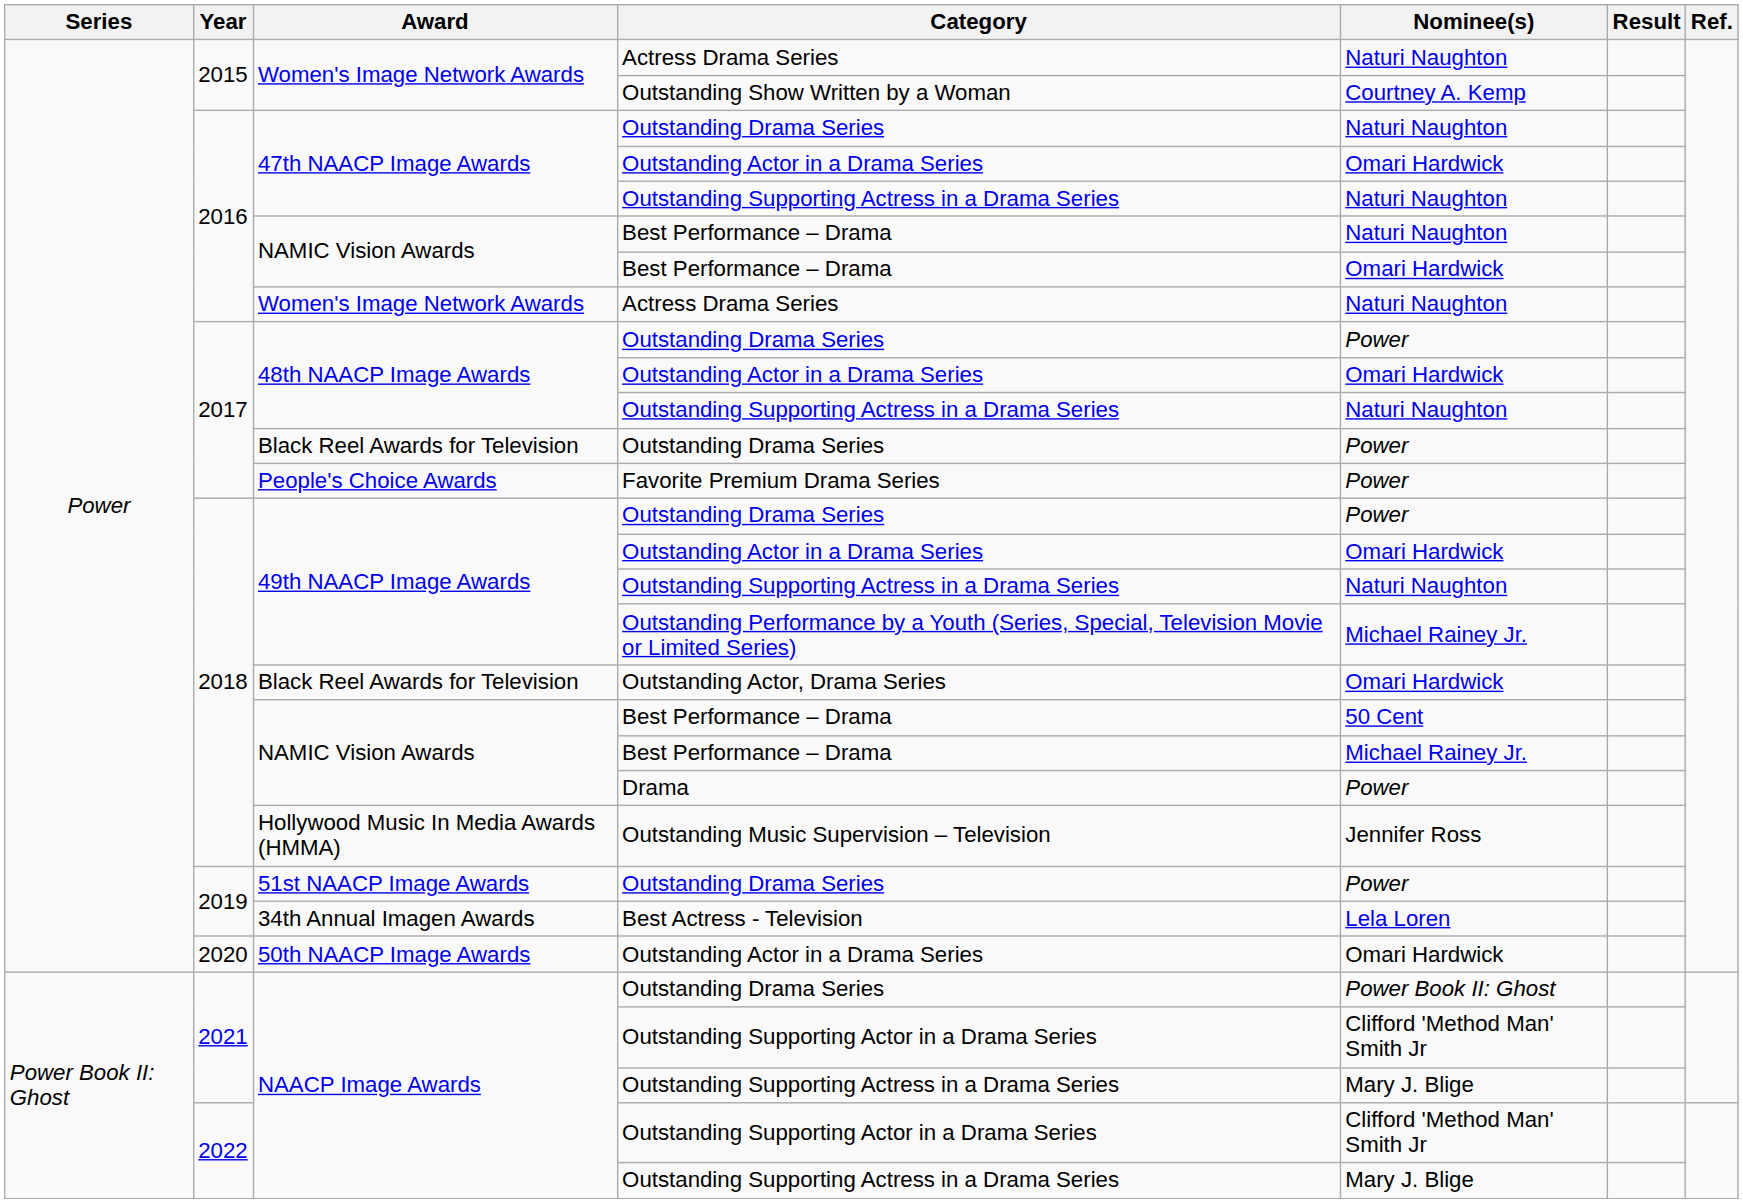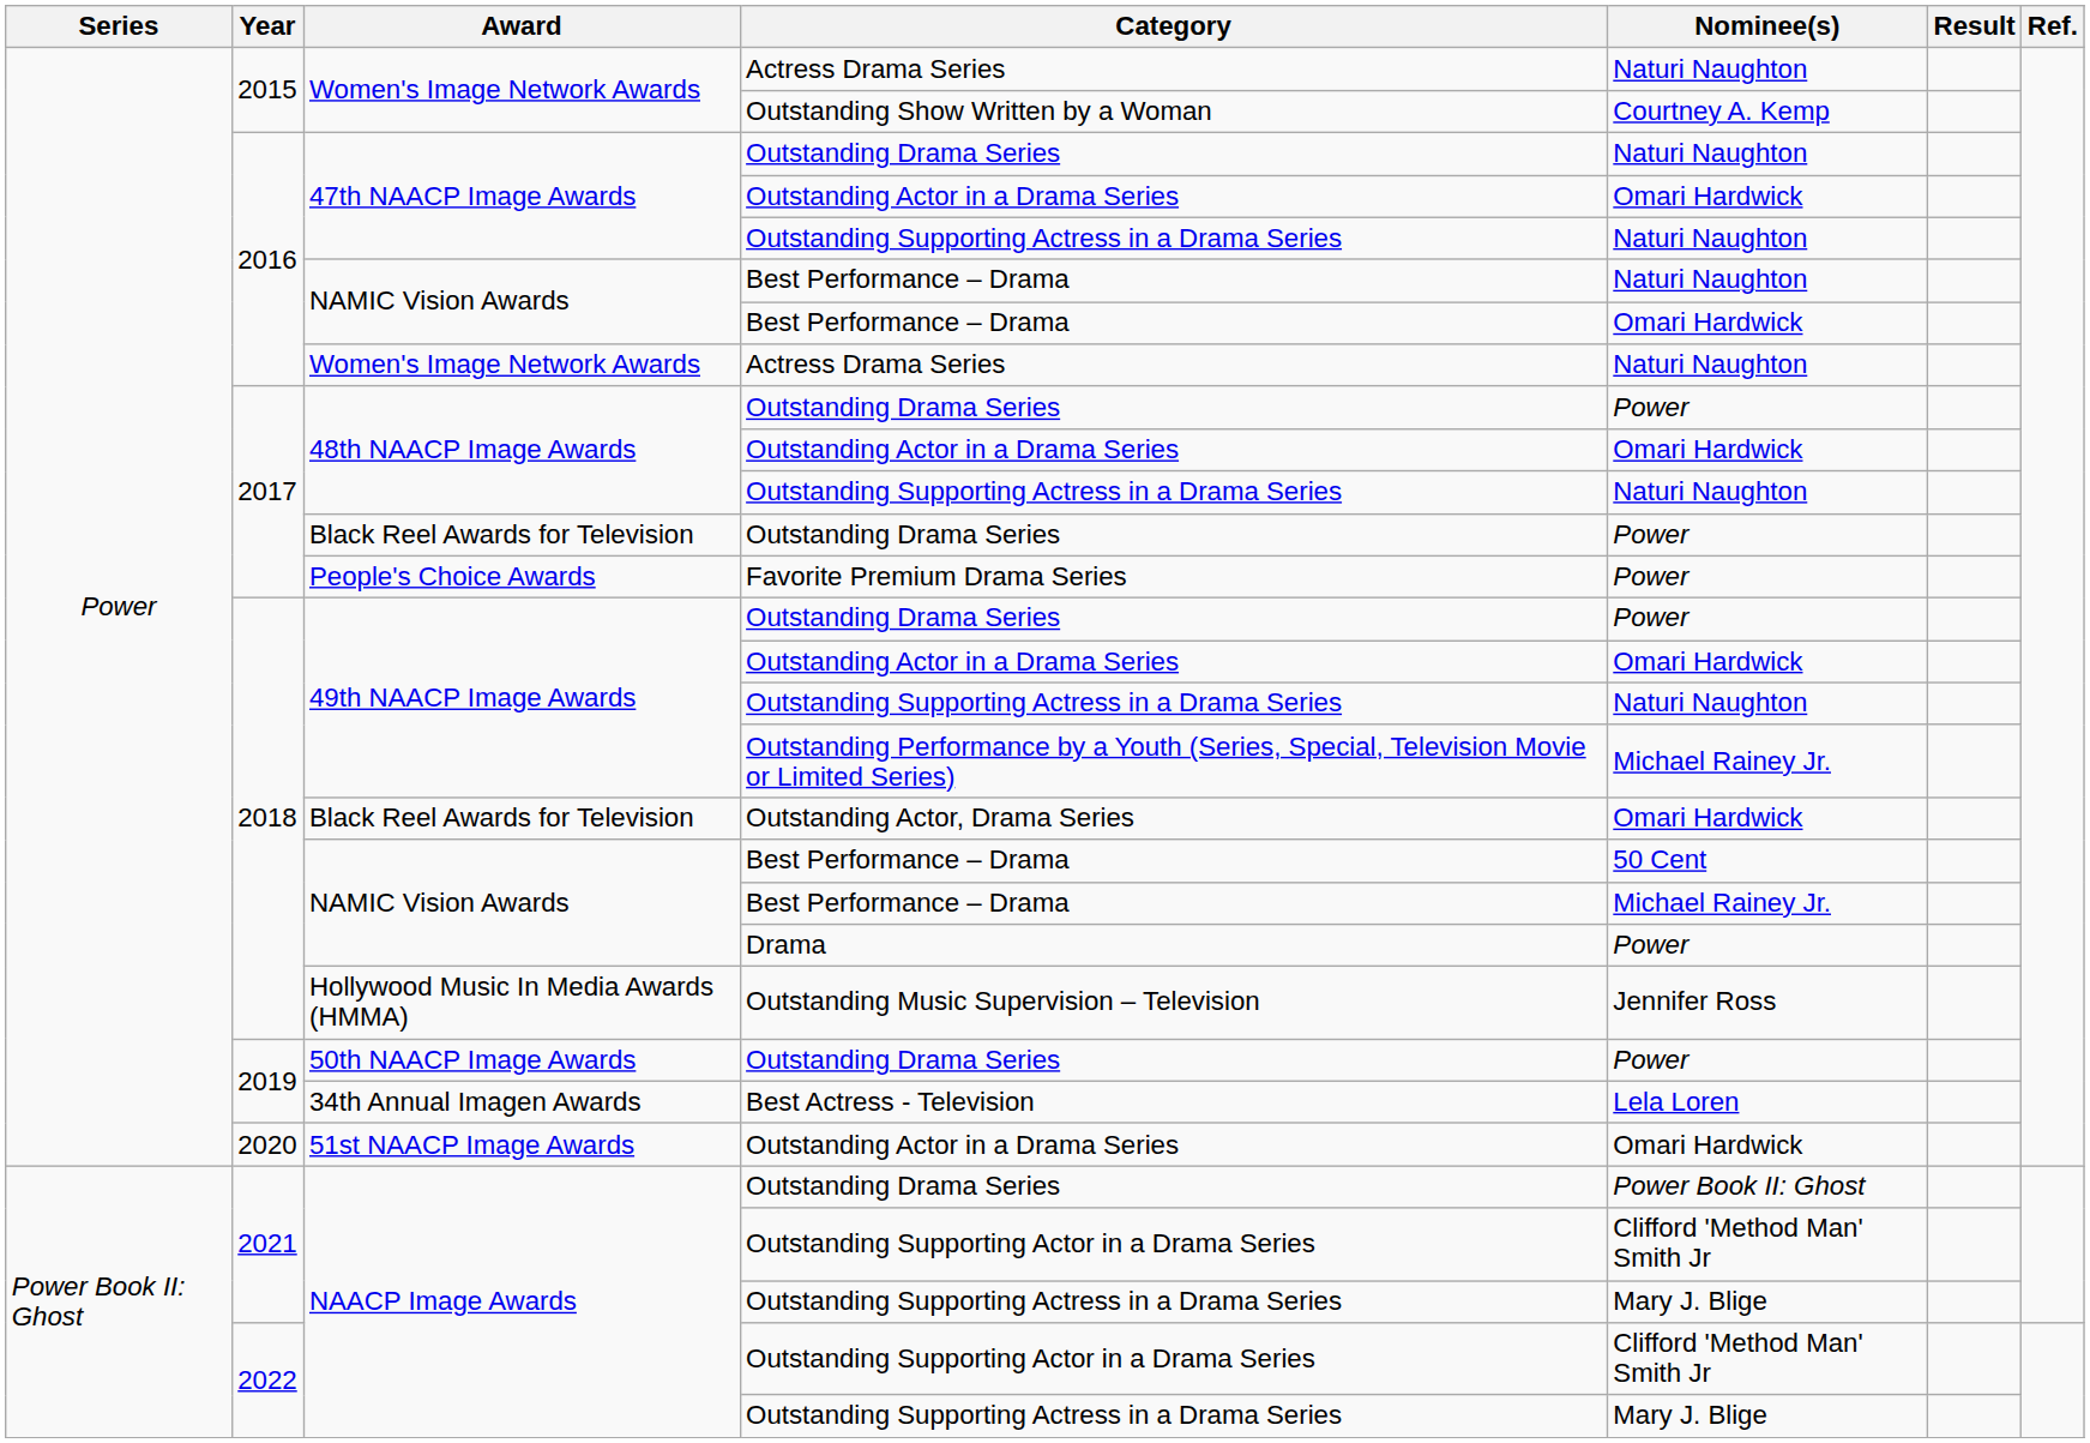2019 / Outstanding Drama Series | Award: 51st NAACP Image Awards -> 50th NAACP Image Awards
2020 / Outstanding Actor in a Drama Series | Award: 50th NAACP Image Awards -> 51st NAACP Image Awards
